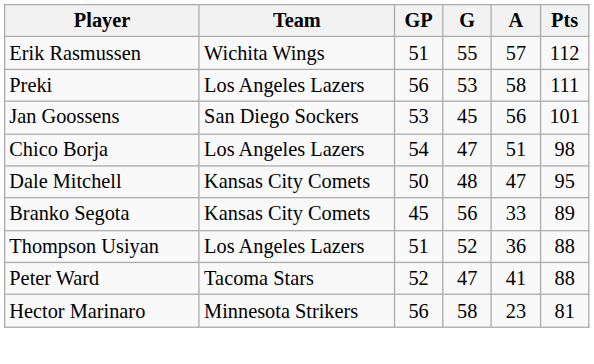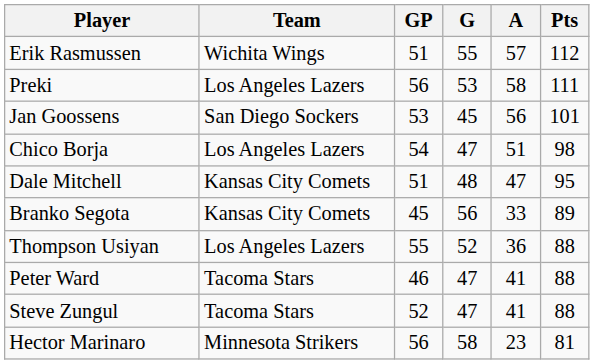Dale Mitchell | GP: 50 -> 51
Thompson Usiyan | GP: 51 -> 55
Peter Ward | GP: 52 -> 46
+ row: Steve Zungul | Tacoma Stars | 52 | 47 | 41 | 88
